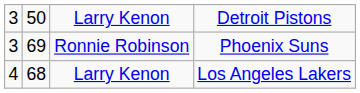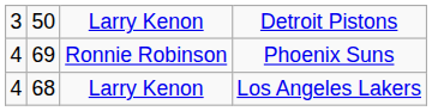Ronnie Robinson | column 1: 3 -> 4
